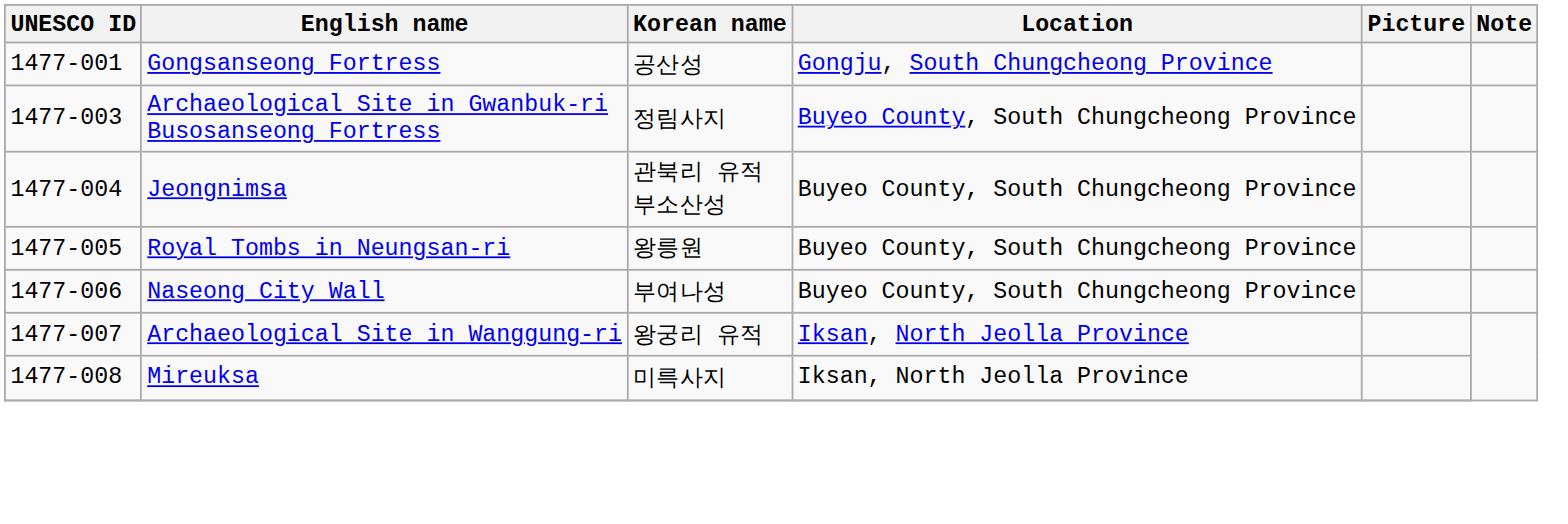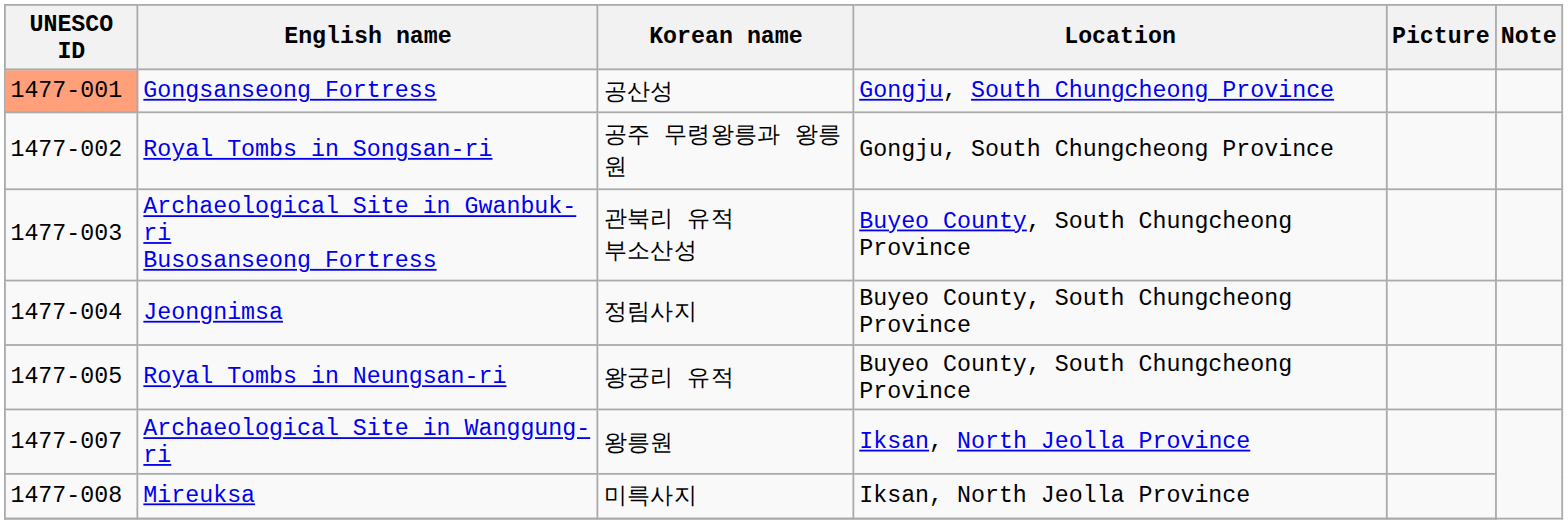Gongsanseong Fortress | UNESCO ID: no background -> lightsalmon background
+ row: 1477-002 | Royal Tombs in Songsan-ri | 공주 무령왕릉과 왕릉원 | Gongju, South Chungcheong Province
Archaeological Site in Gwanbuk-ri Busosanseong Fortress | Korean name: 정림사지 -> 관북리 유적 부소산성
Jeongnimsa | Korean name: 관북리 유적 부소산성 -> 정림사지
Royal Tombs in Neungsan-ri | Korean name: 왕릉원 -> 왕궁리 유적
- row: 1477-006 | Naseong City Wall | 부여나성 | Buyeo County, South Chungcheong Province
Archaeological Site in Wanggung-ri | Korean name: 왕궁리 유적 -> 왕릉원
